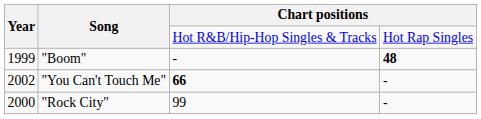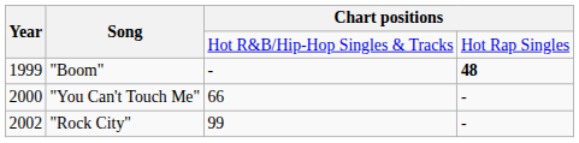"You Can't Touch Me" | Year: 2002 -> 2000
"You Can't Touch Me" | column 3: bold -> normal
"Rock City" | Year: 2000 -> 2002
